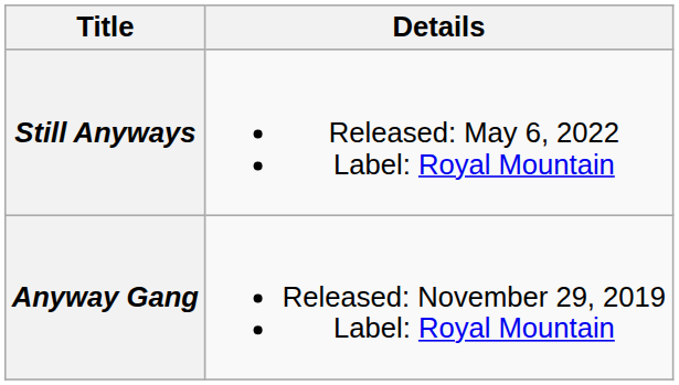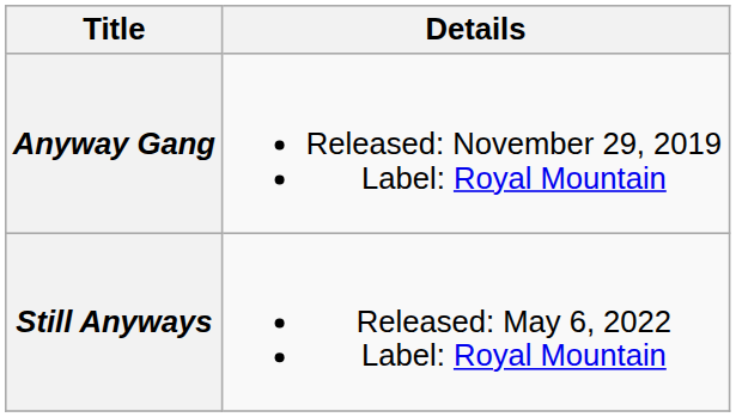rows swapped: Anyway Gang <-> Still Anyways
